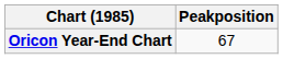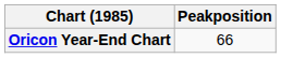Oricon Year-End Chart | Peakposition: 67 -> 66
